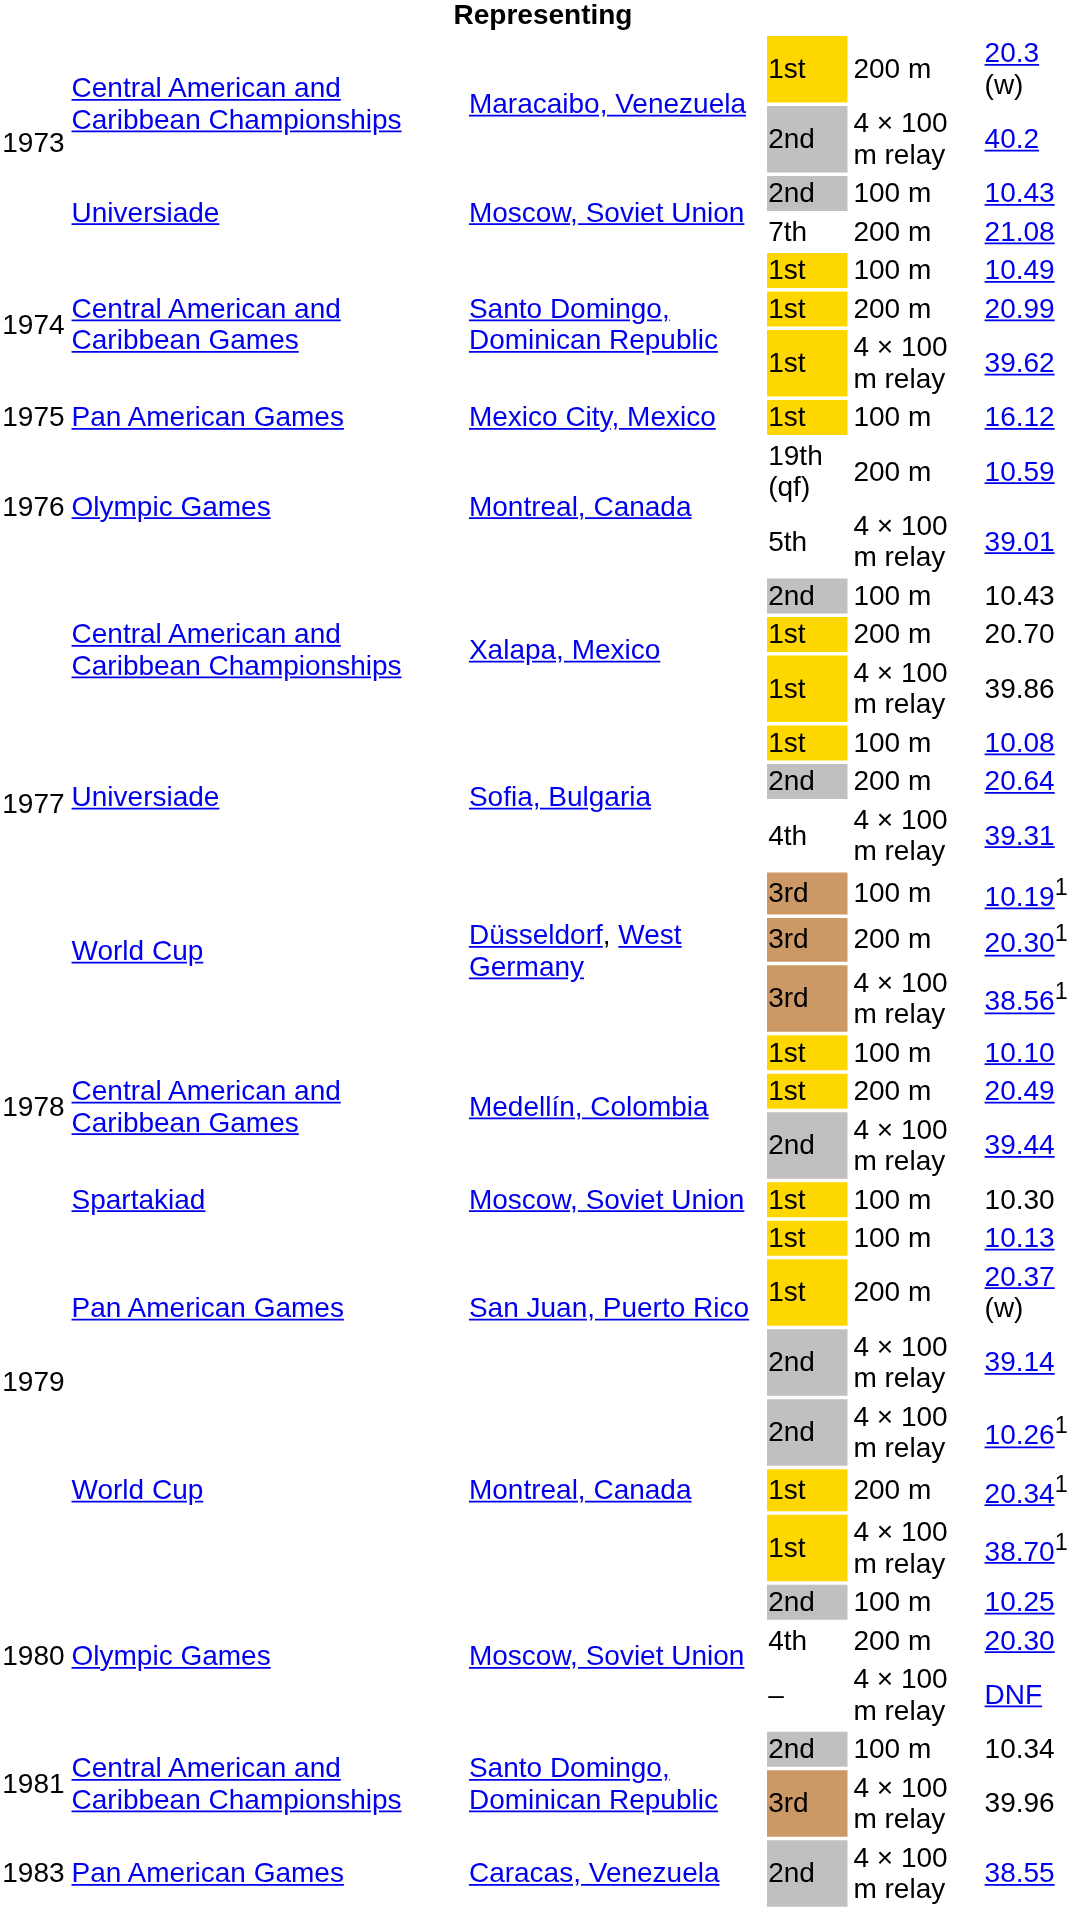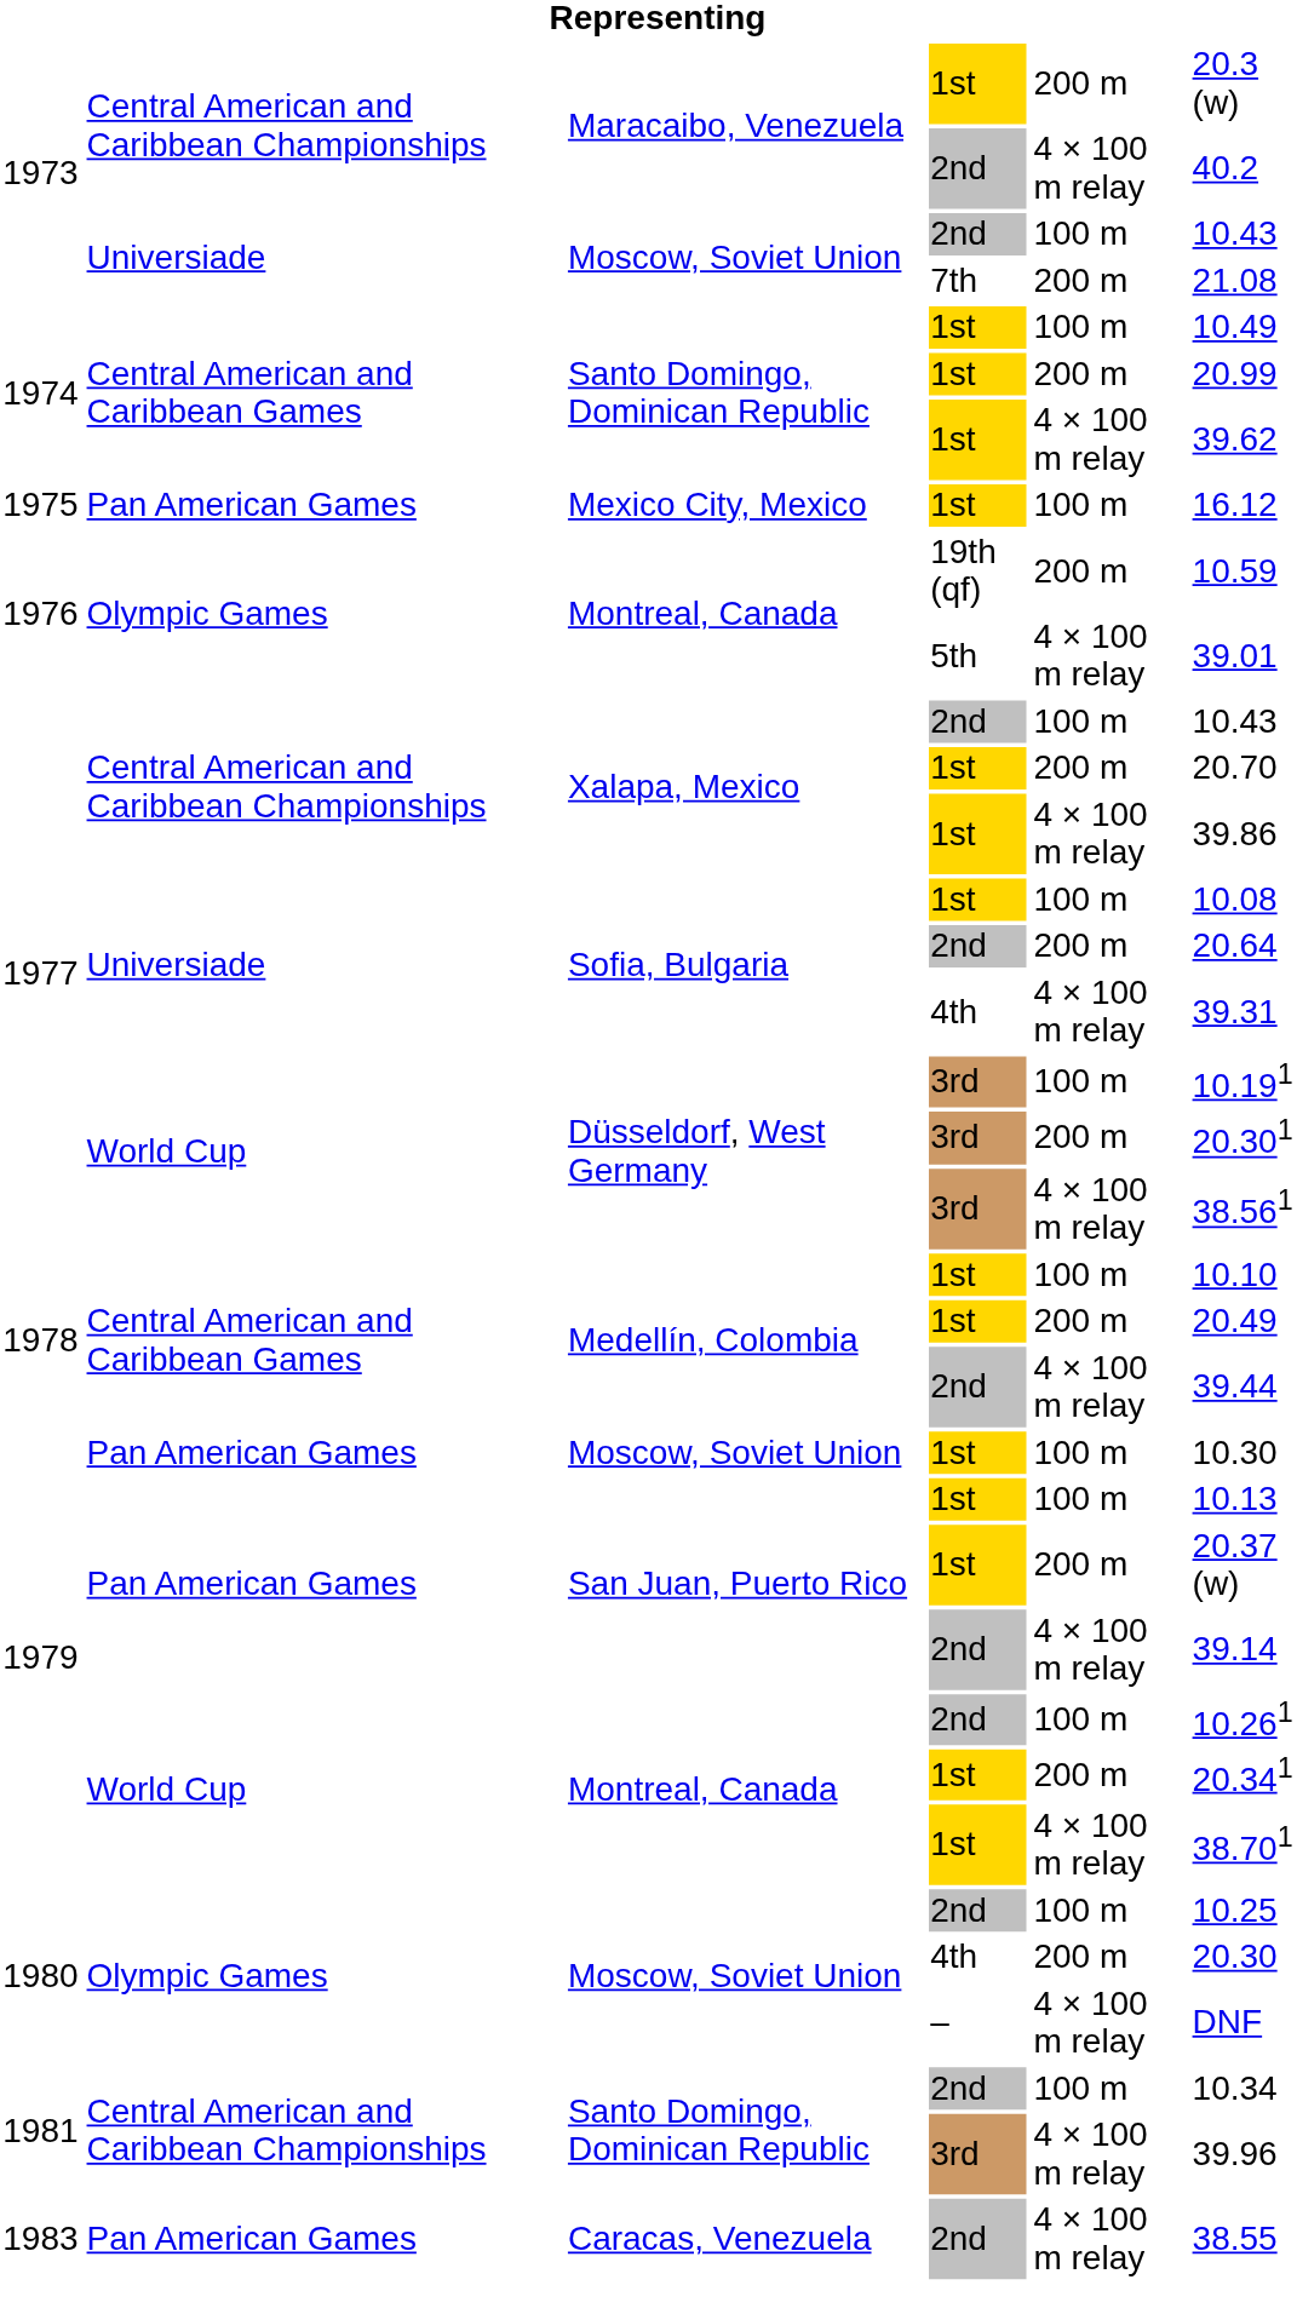Moscow, Soviet Union / 1st | column 2: Spartakiad -> Pan American Games
Montreal, Canada / 2nd | column 5: 4 × 100 m relay -> 100 m
